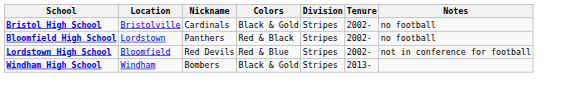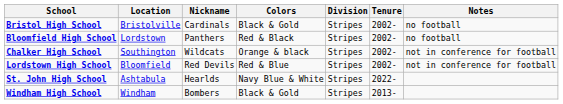+ row: Chalker High School | Southington | Wildcats | Orange & black | Stripes | 2002- | not in conference for football
+ row: St. John High School | Ashtabula | Hearlds | Navy Blue & White | Stripes | 2022-
